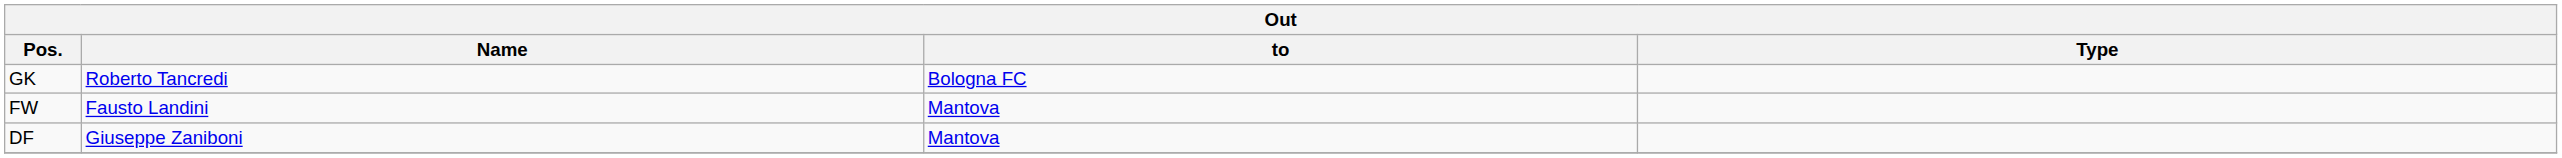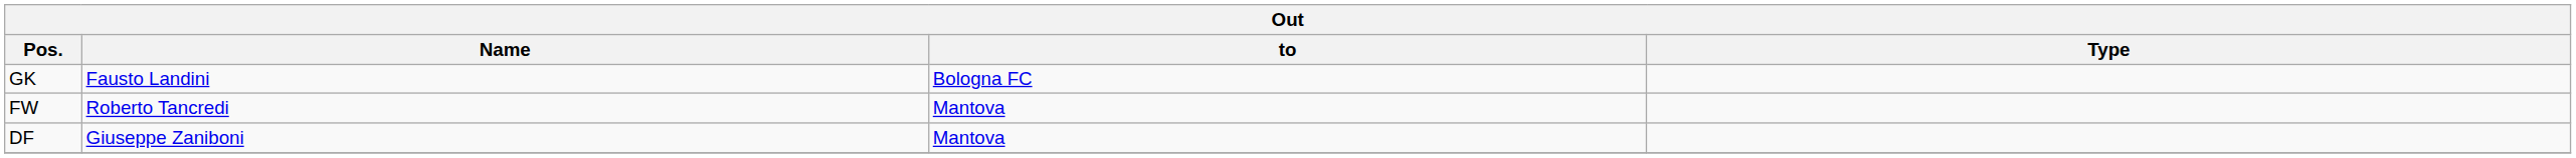GK | Name: Roberto Tancredi -> Fausto Landini
FW | Name: Fausto Landini -> Roberto Tancredi
